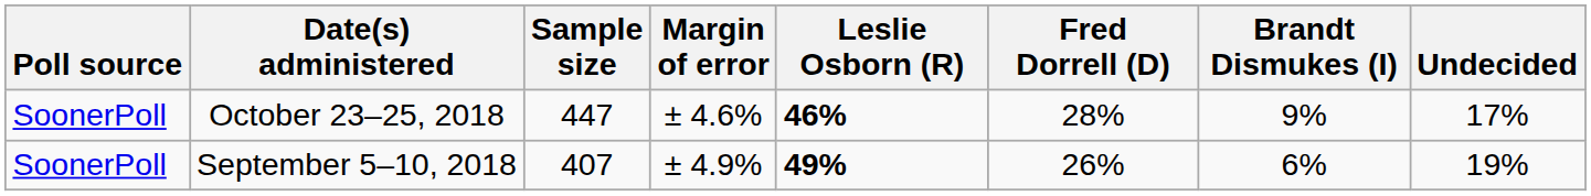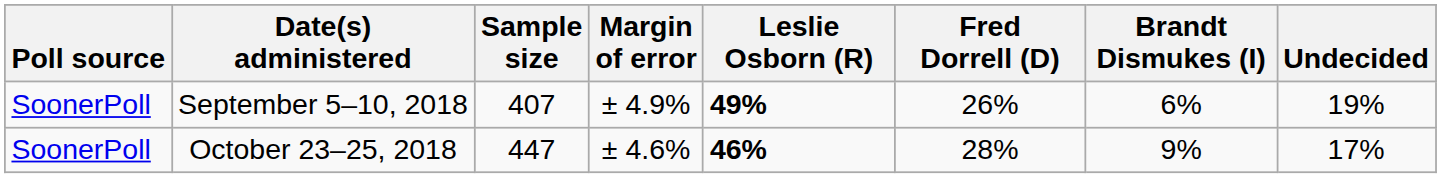rows swapped: October 23–25, 2018 <-> September 5–10, 2018
